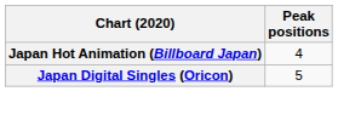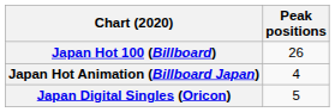+ row: Japan Hot 100 (Billboard) | 26
